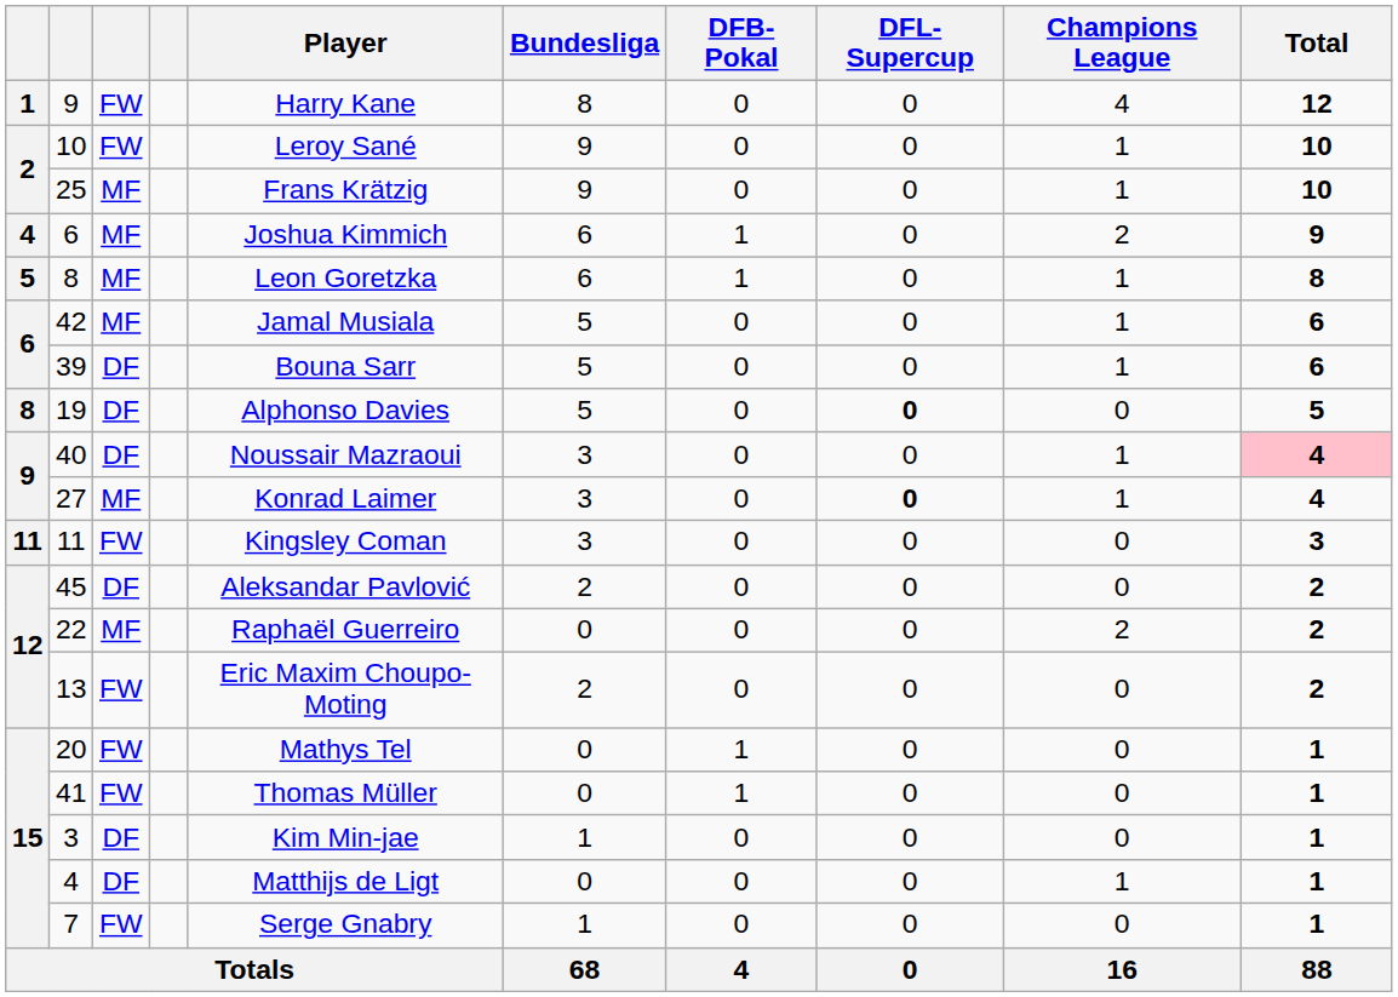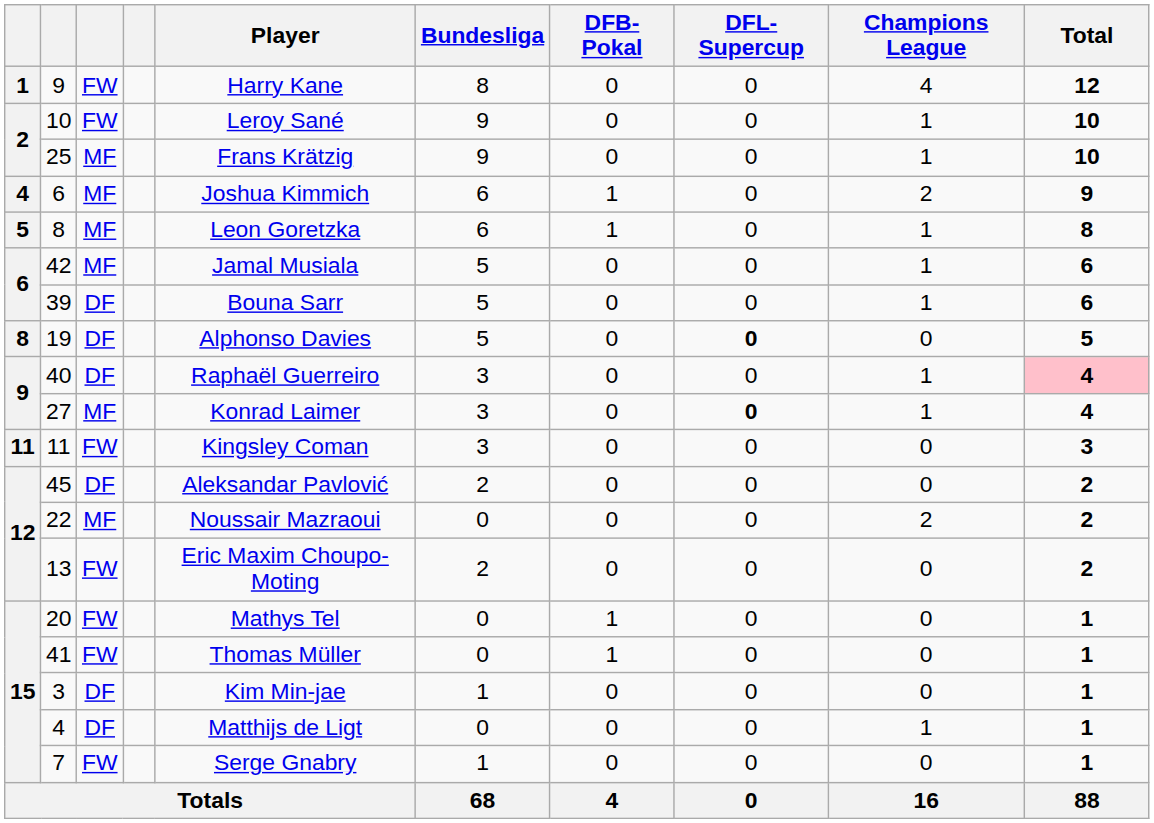40 | Player: Noussair Mazraoui -> Raphaël Guerreiro
22 | Player: Raphaël Guerreiro -> Noussair Mazraoui
